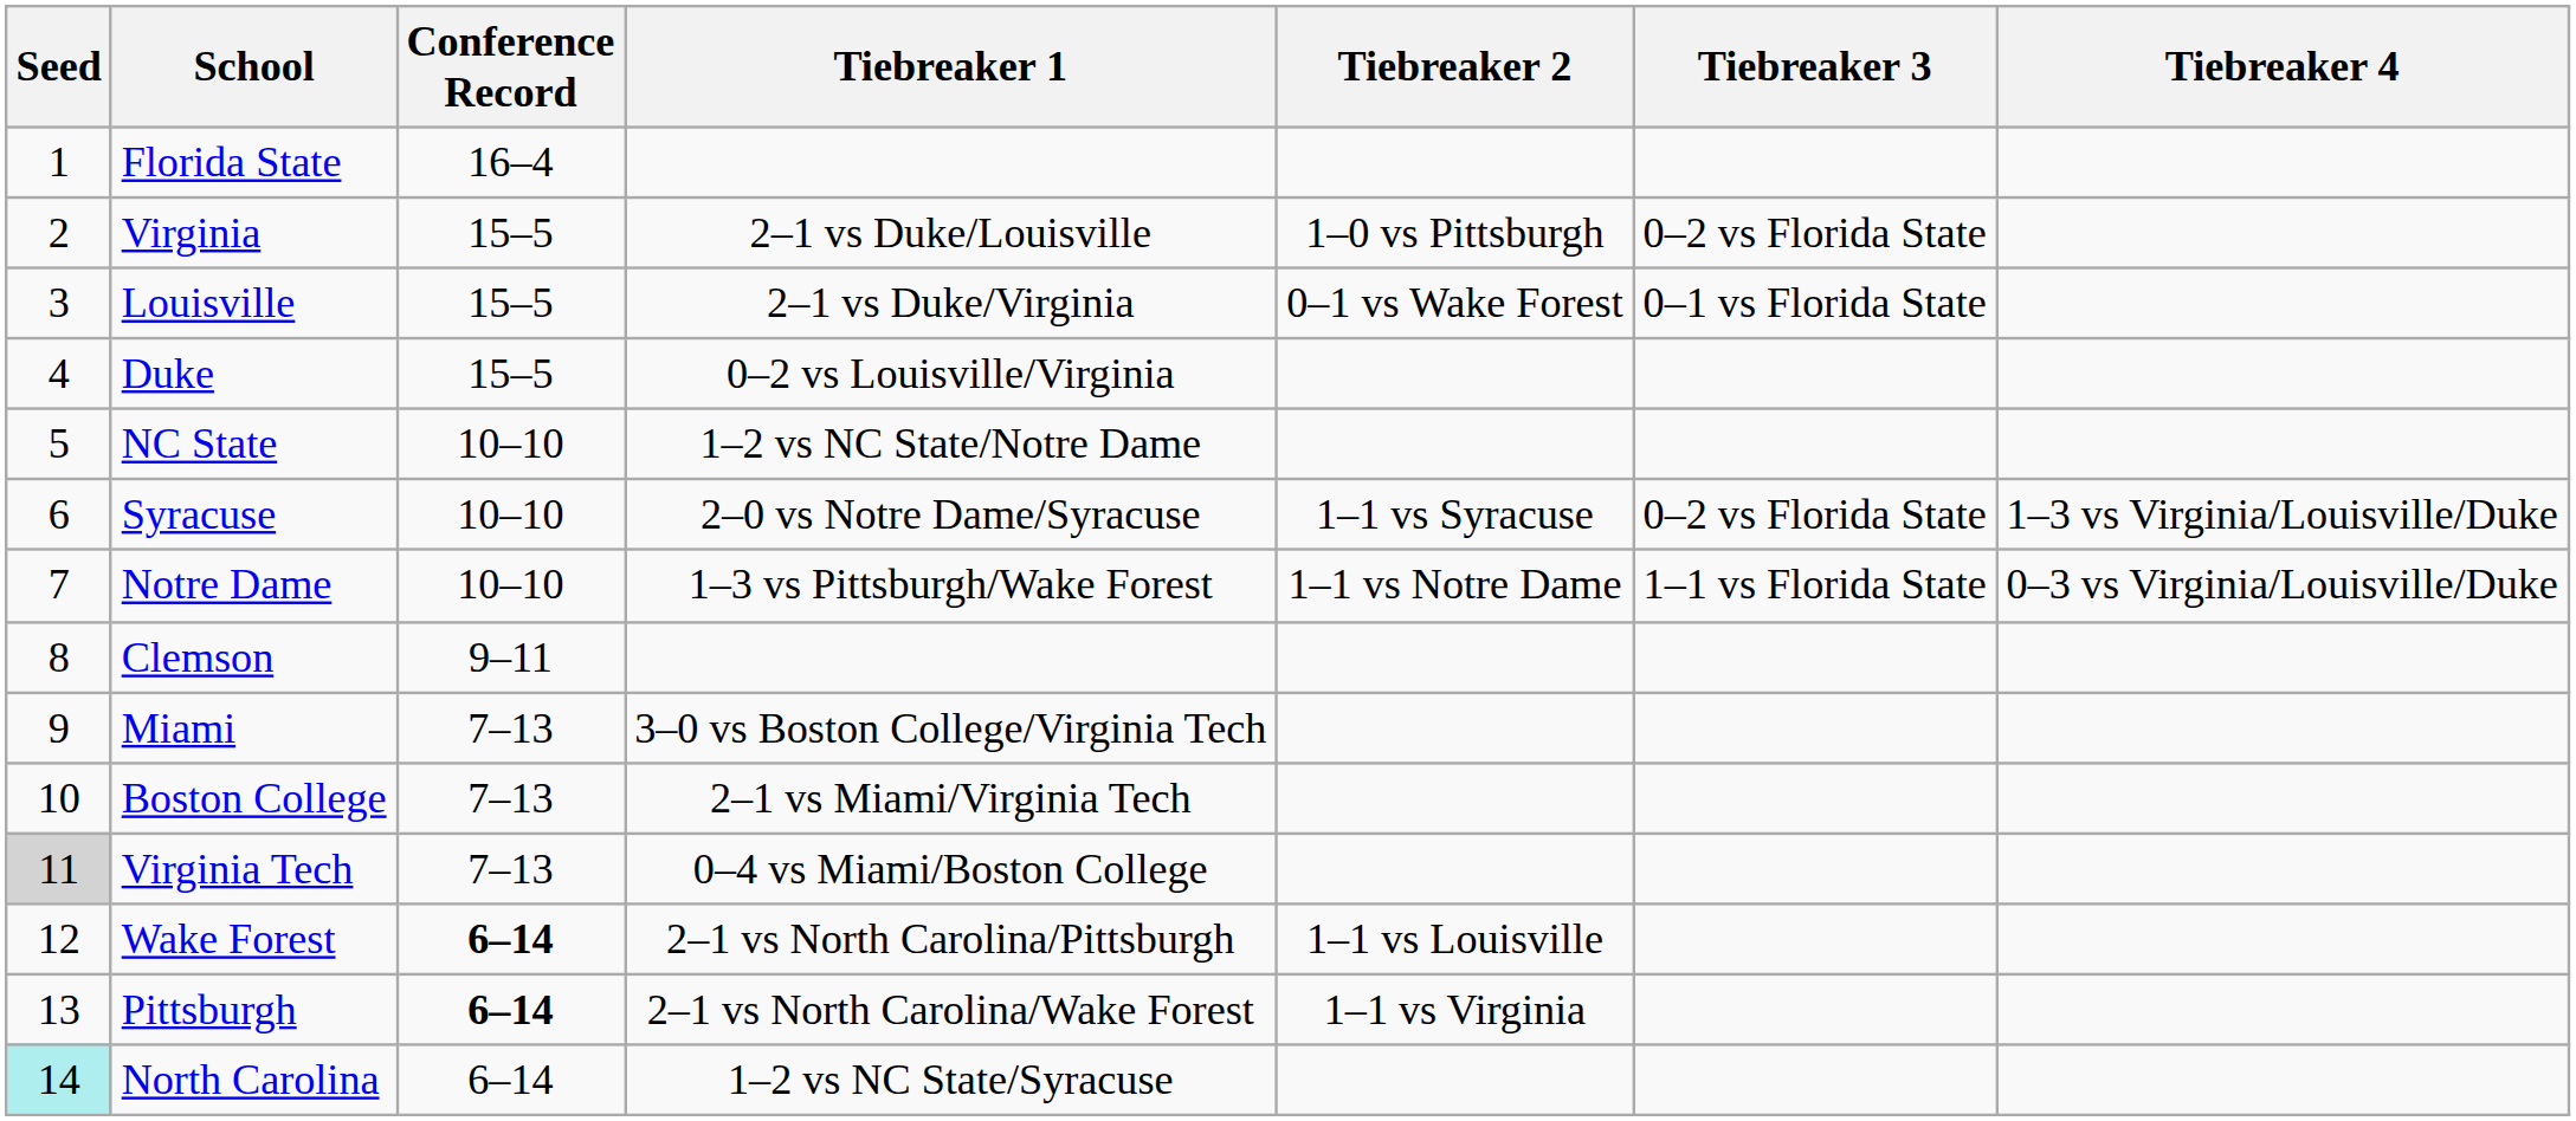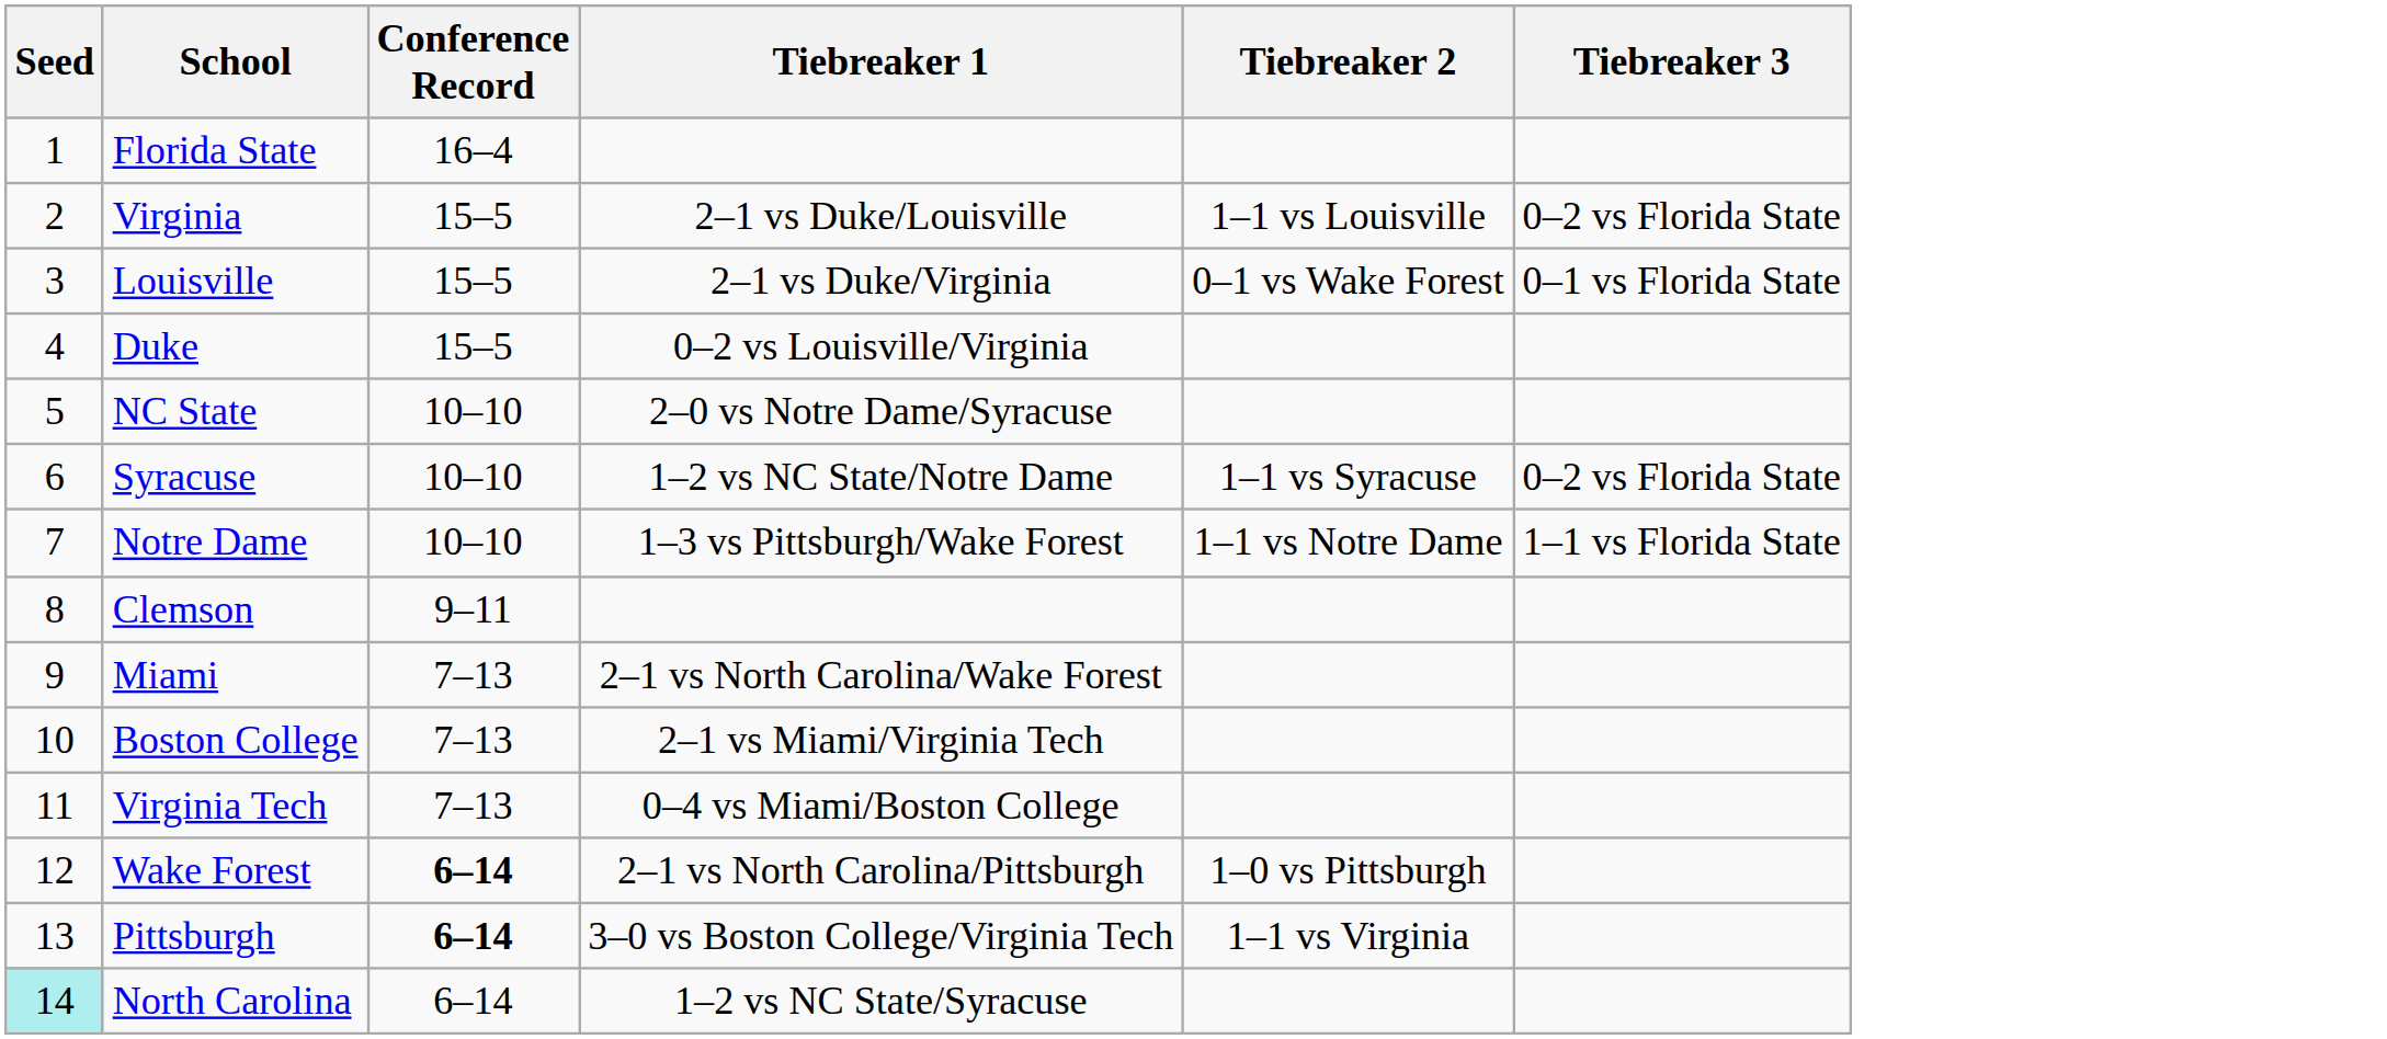- column: Tiebreaker 4 | 1–3 vs Virginia/Louisville/Duke | 0–3 vs Virginia/Louisville/Duke
Virginia | Tiebreaker 2: 1–0 vs Pittsburgh -> 1–1 vs Louisville
NC State | Tiebreaker 1: 1–2 vs NC State/Notre Dame -> 2–0 vs Notre Dame/Syracuse
Syracuse | Tiebreaker 1: 2–0 vs Notre Dame/Syracuse -> 1–2 vs NC State/Notre Dame
Miami | Tiebreaker 1: 3–0 vs Boston College/Virginia Tech -> 2–1 vs North Carolina/Wake Forest
Virginia Tech | Seed: lightgrey background -> no background
Wake Forest | Tiebreaker 2: 1–1 vs Louisville -> 1–0 vs Pittsburgh
Pittsburgh | Tiebreaker 1: 2–1 vs North Carolina/Wake Forest -> 3–0 vs Boston College/Virginia Tech
